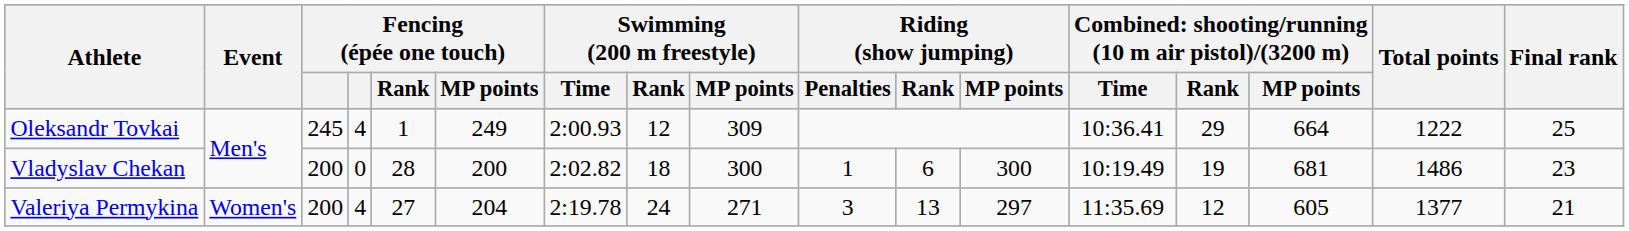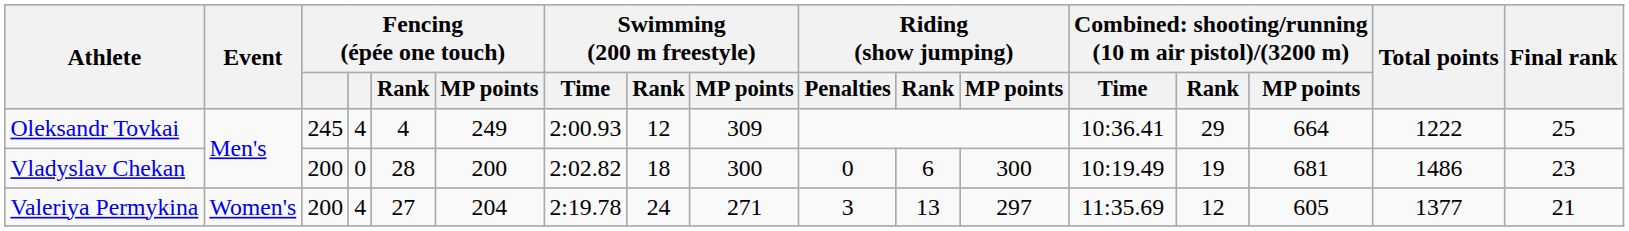Oleksandr Tovkai | Fencing (épée one touch) / Rank: 1 -> 4
Vladyslav Chekan | Riding (show jumping) / Penalties: 1 -> 0
